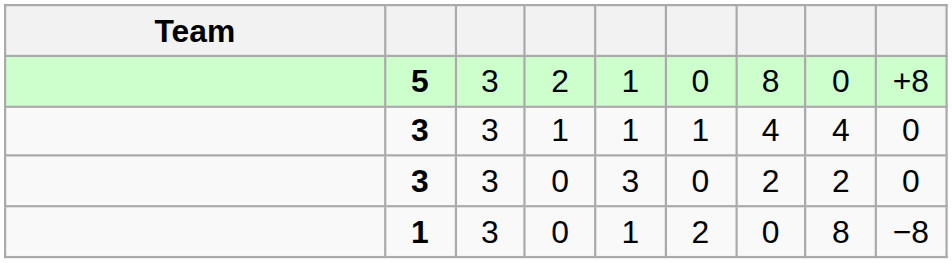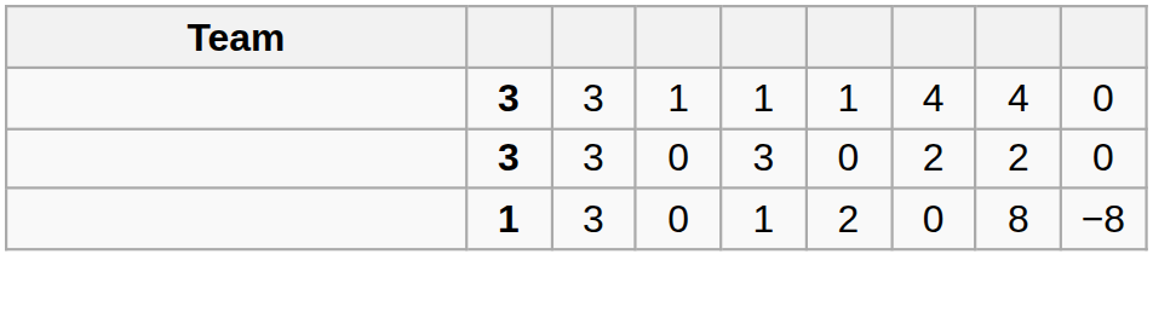- row: 5 | 3 | 2 | 1 | 0 | 8 | 0 | +8
